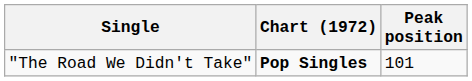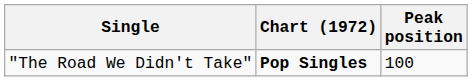"The Road We Didn't Take" | Peak position: 101 -> 100
